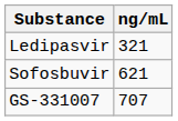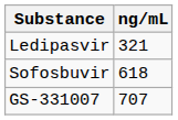Sofosbuvir | ng/mL: 621 -> 618
